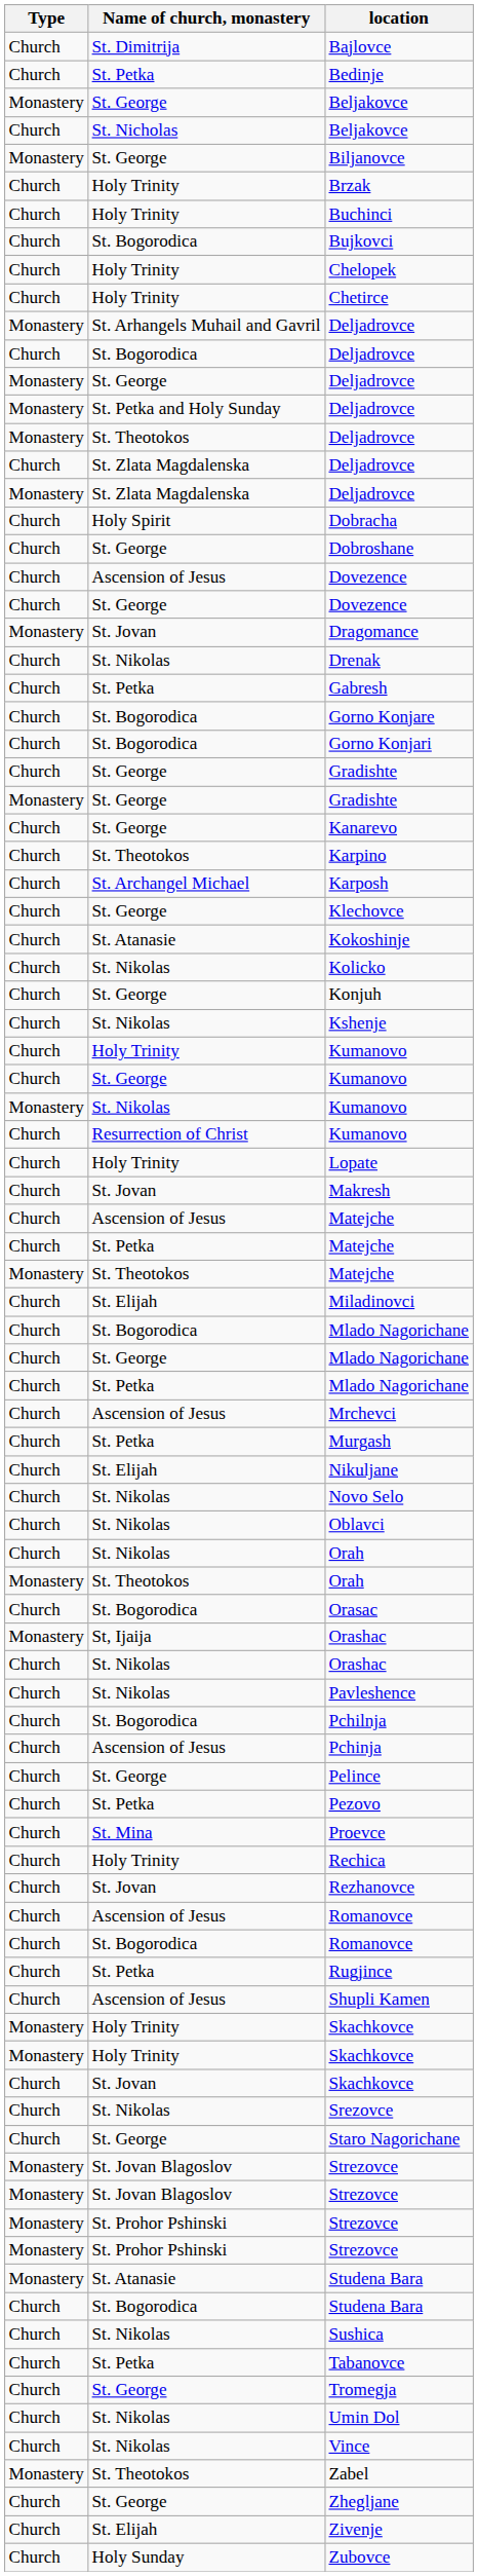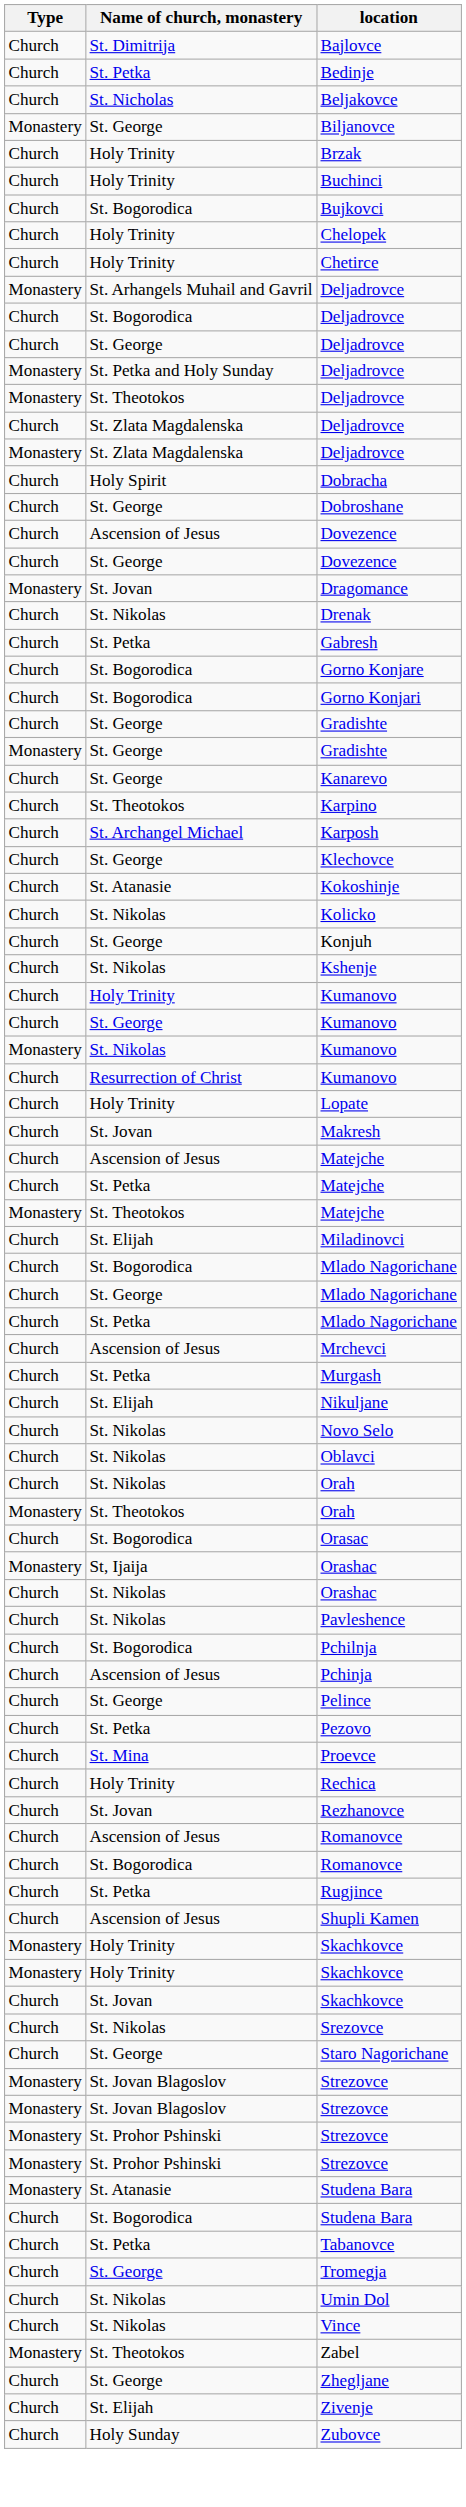- row: Monastery | St. George | Beljakovce
St. George / Deljadrovce | Type: Monastery -> Church
- row: Church | St. Nikolas | Sushica
